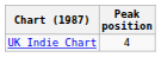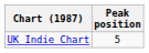UK Indie Chart | Peak position: 4 -> 5
